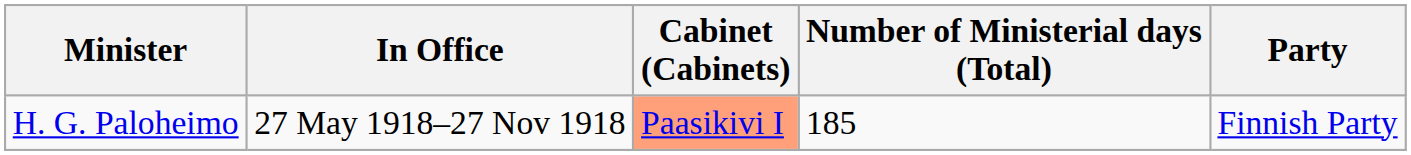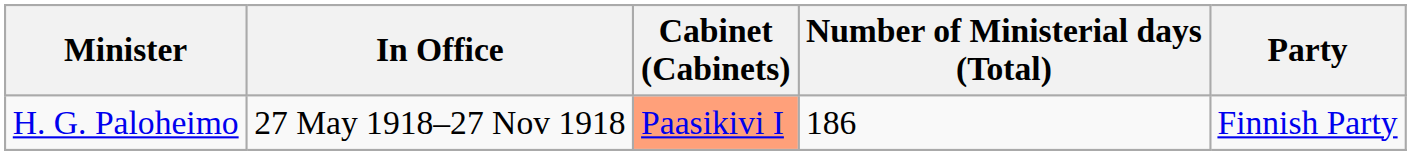H. G. Paloheimo | Number of Ministerial days (Total): 185 -> 186
